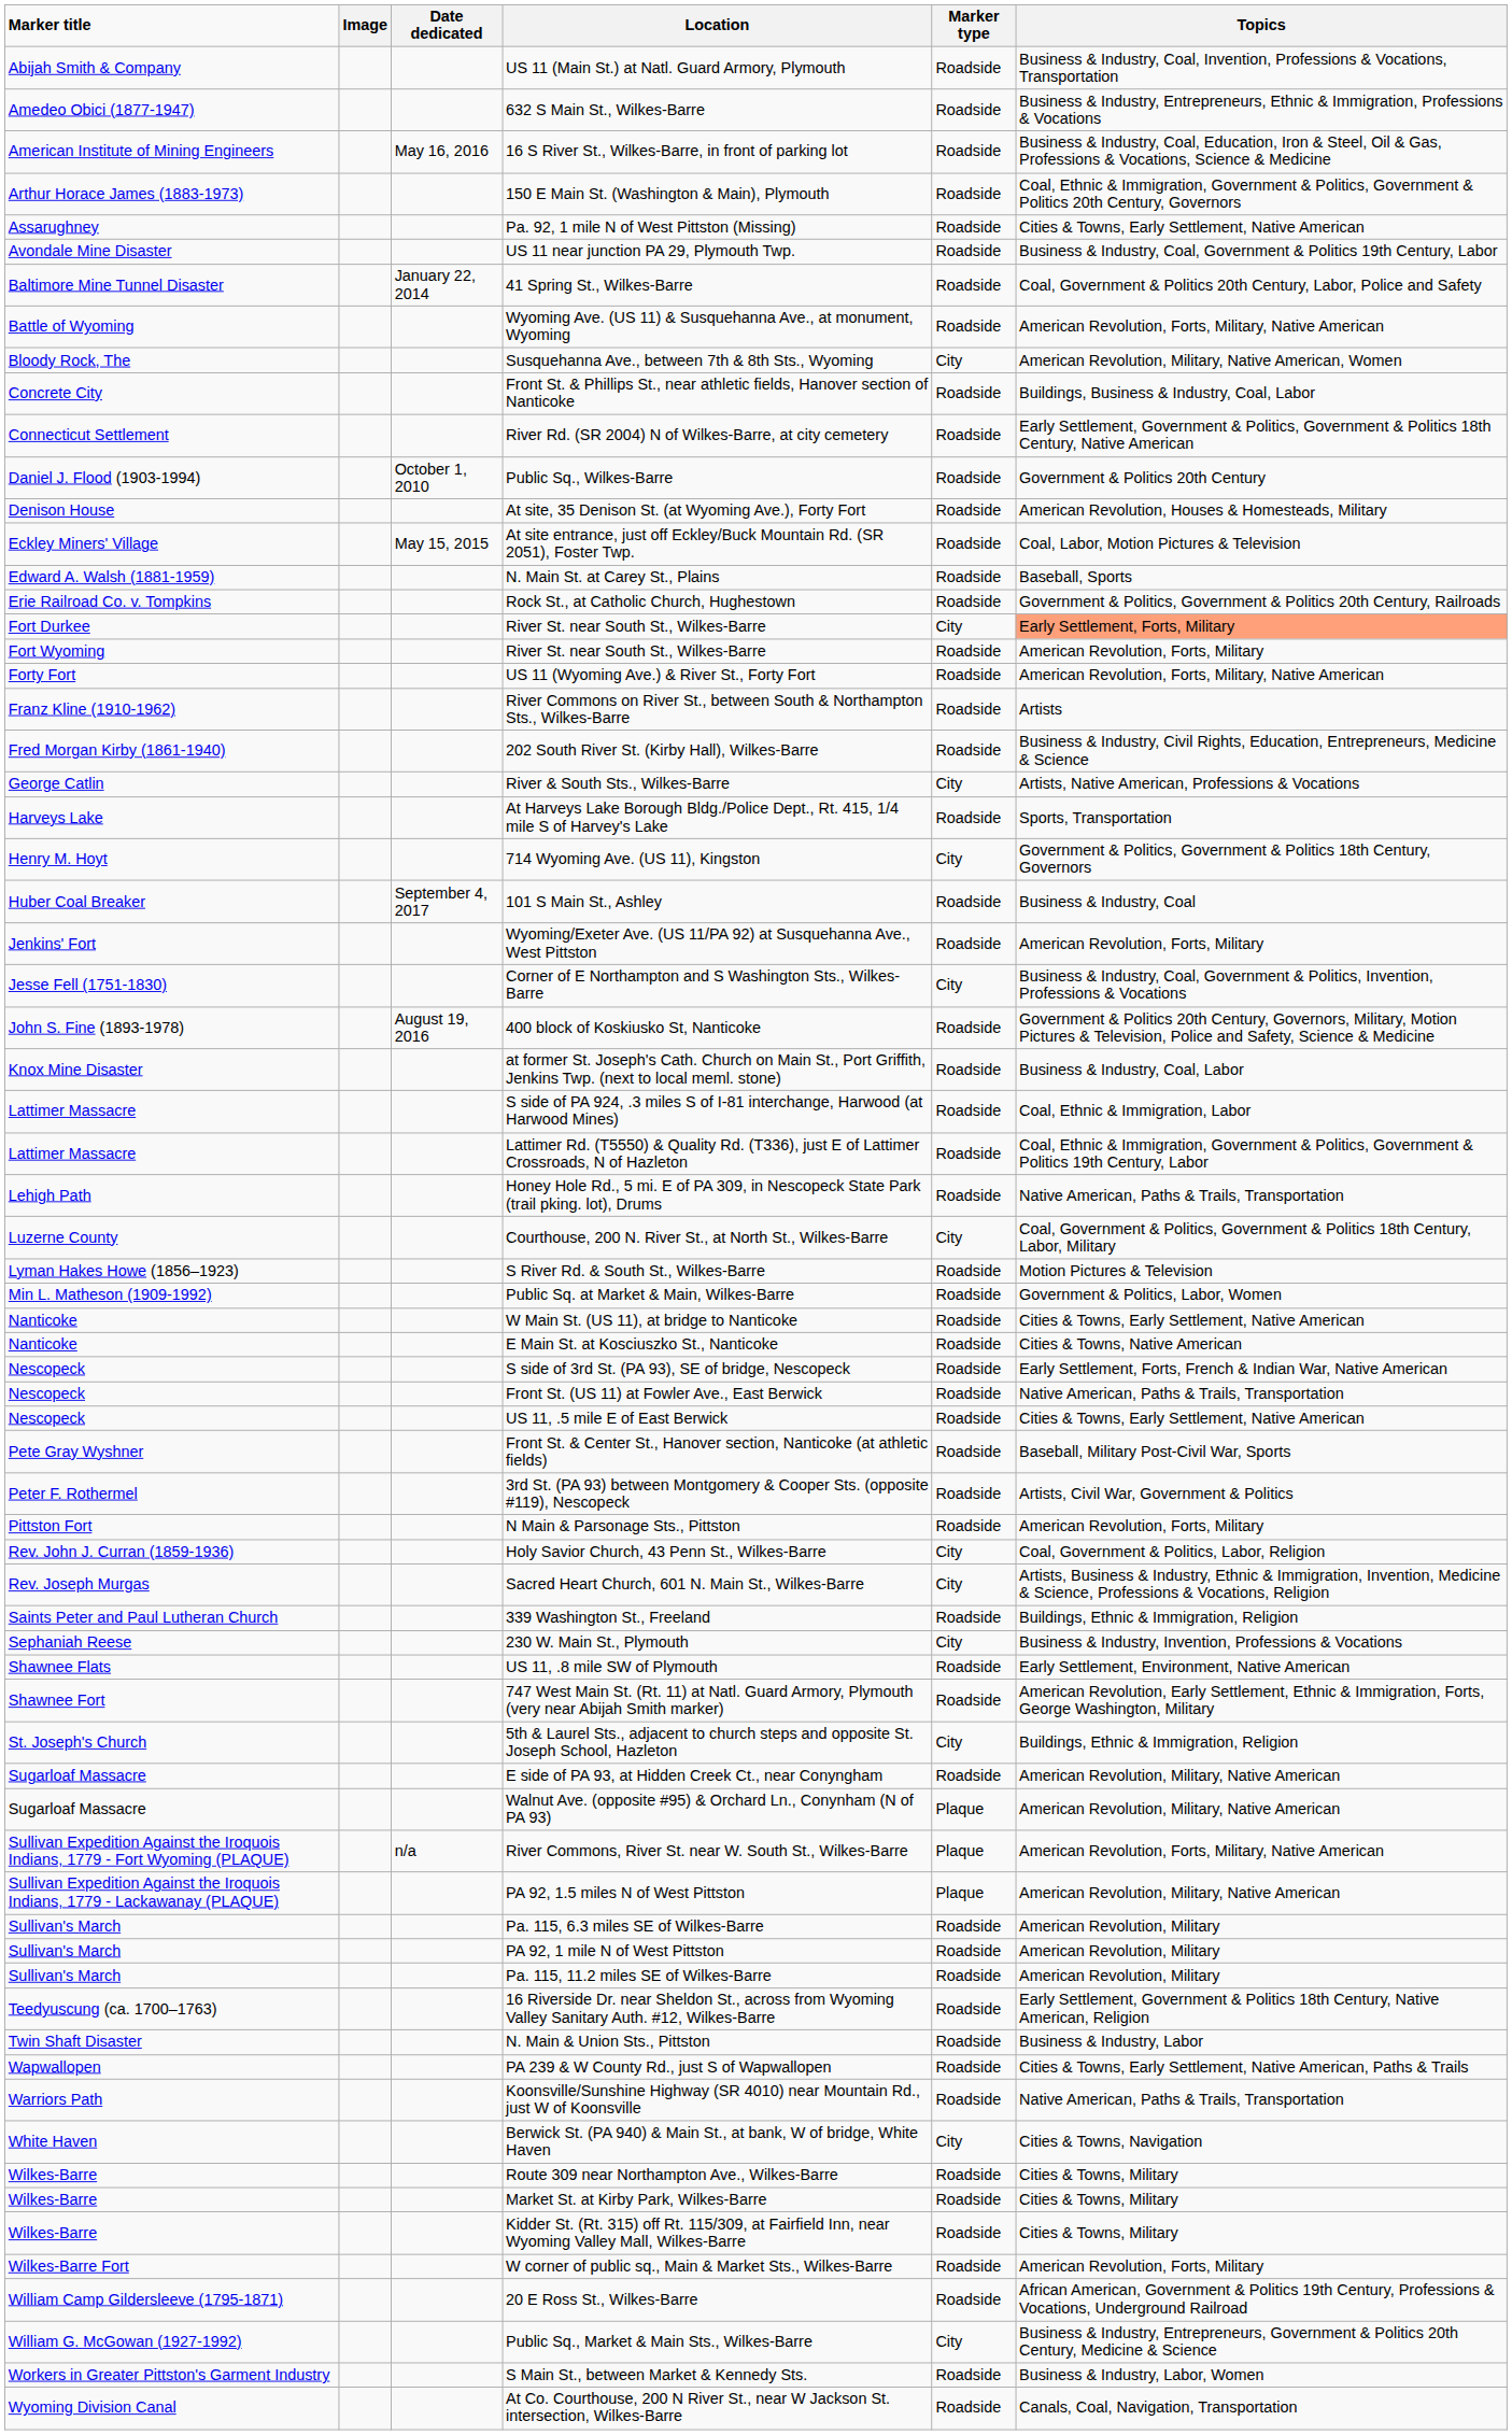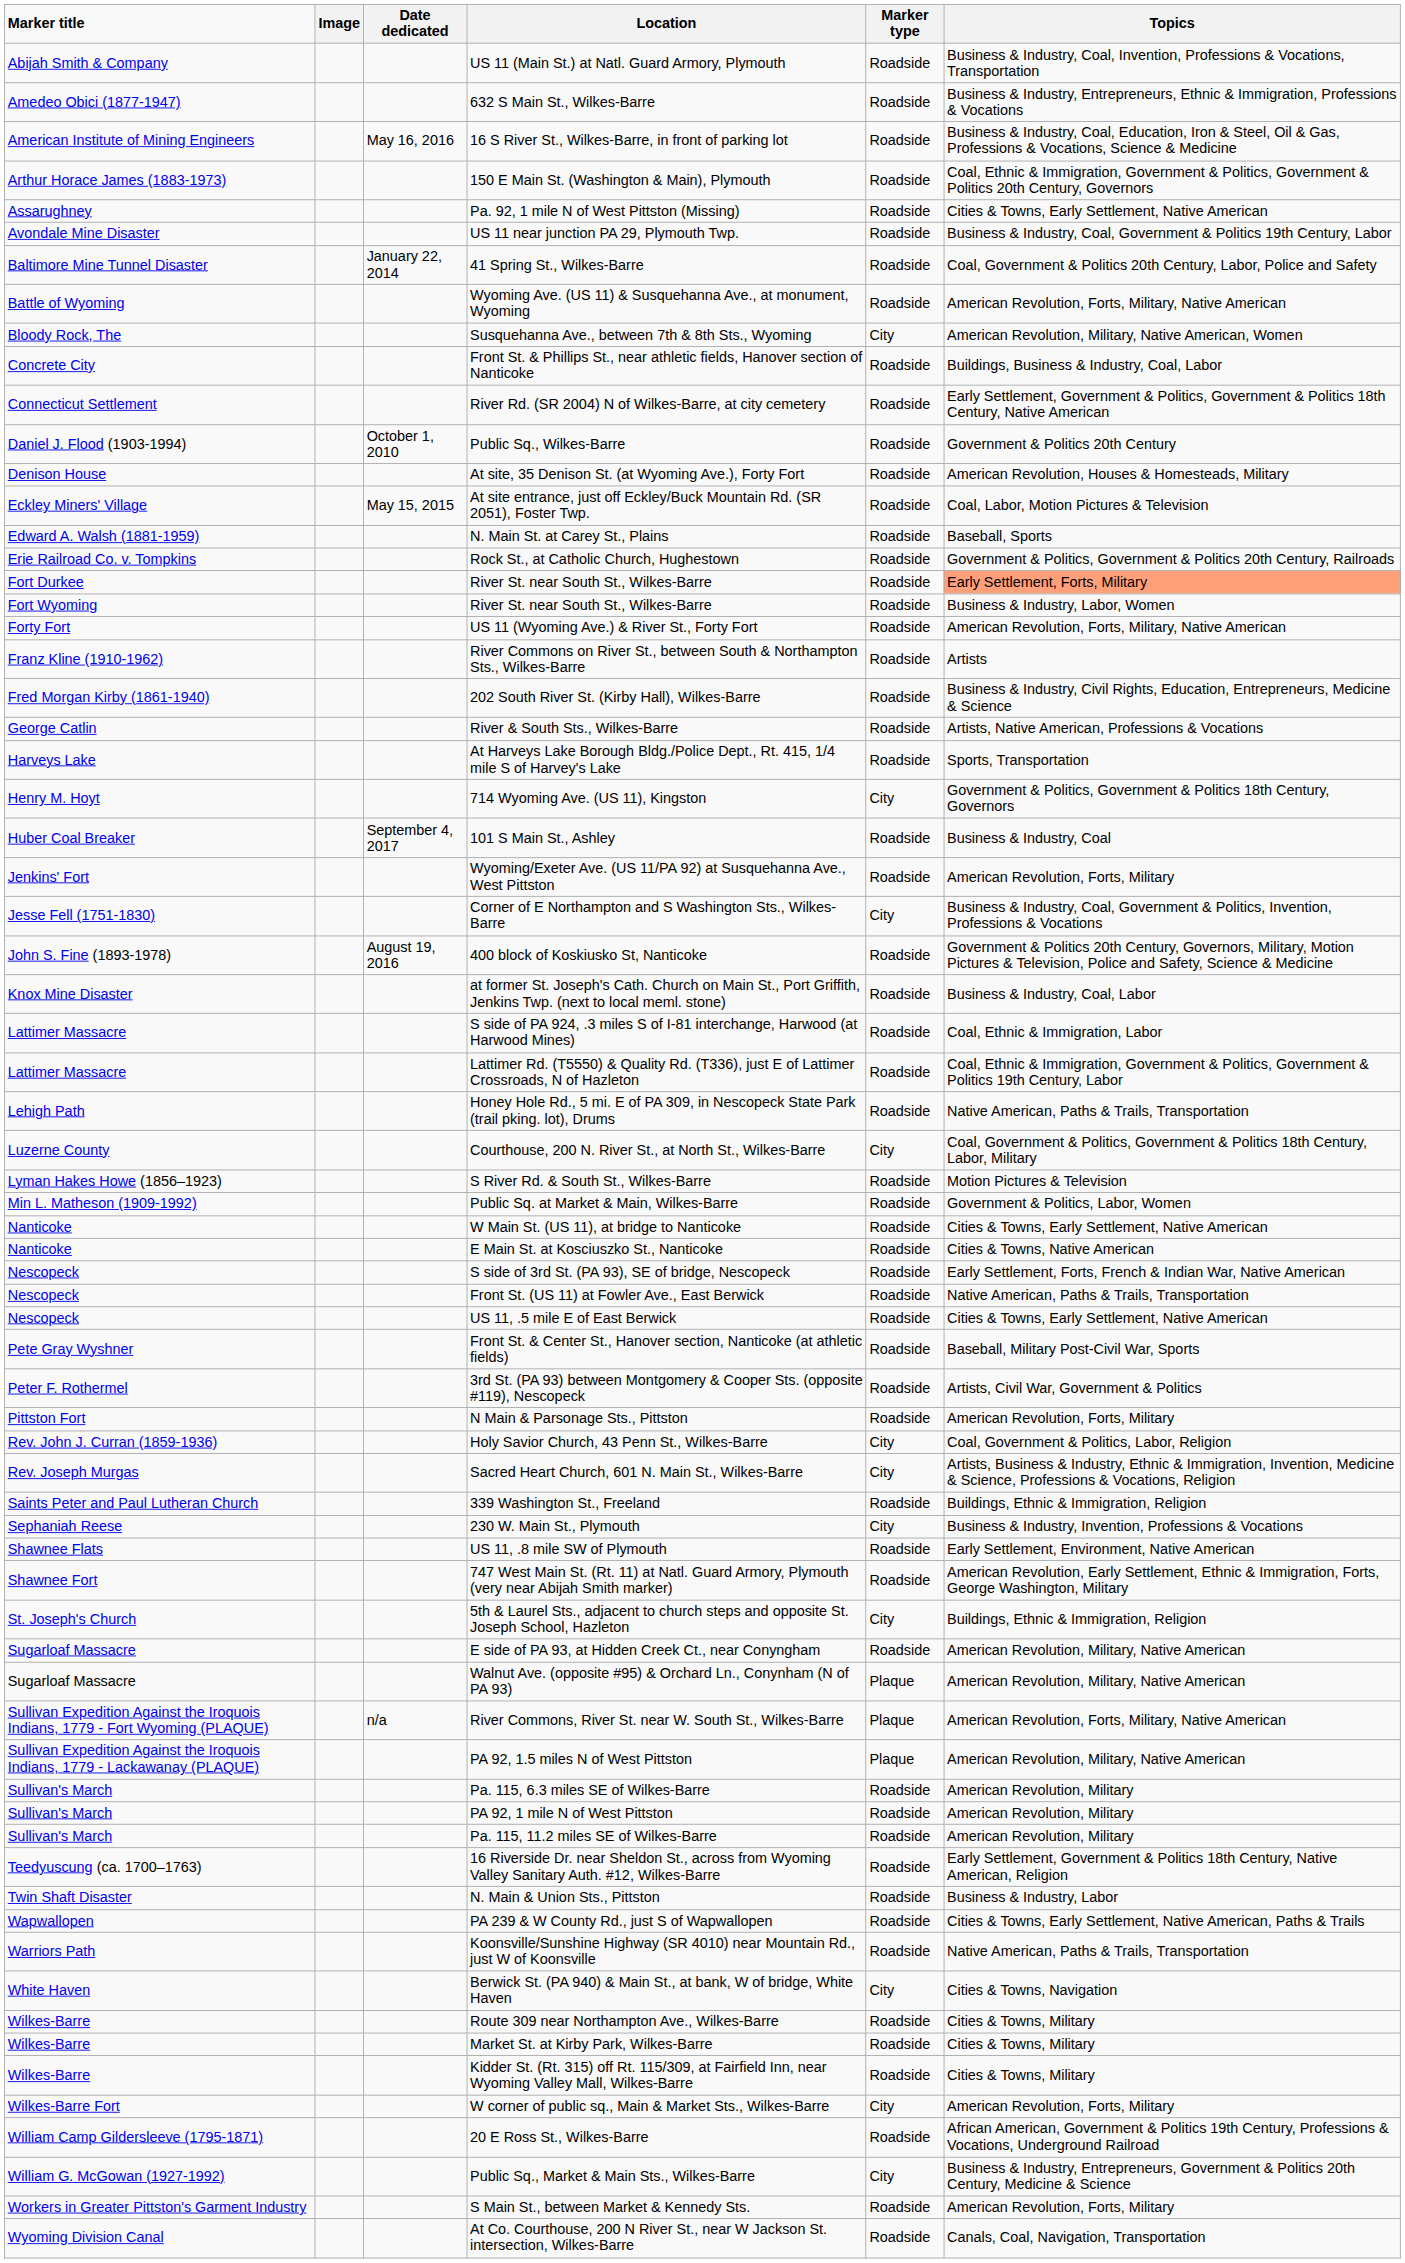Fort Durkee / River St. near South St., Wilkes-Barre | Marker type: City -> Roadside
Fort Wyoming / River St. near South St., Wilkes-Barre | Topics: American Revolution, Forts, Military -> Business & Industry, Labor, Women
River & South Sts., Wilkes-Barre | Marker type: City -> Roadside
W corner of public sq., Main & Market Sts., Wilkes-Barre | Marker type: Roadside -> City
S Main St., between Market & Kennedy Sts. | Topics: Business & Industry, Labor, Women -> American Revolution, Forts, Military
